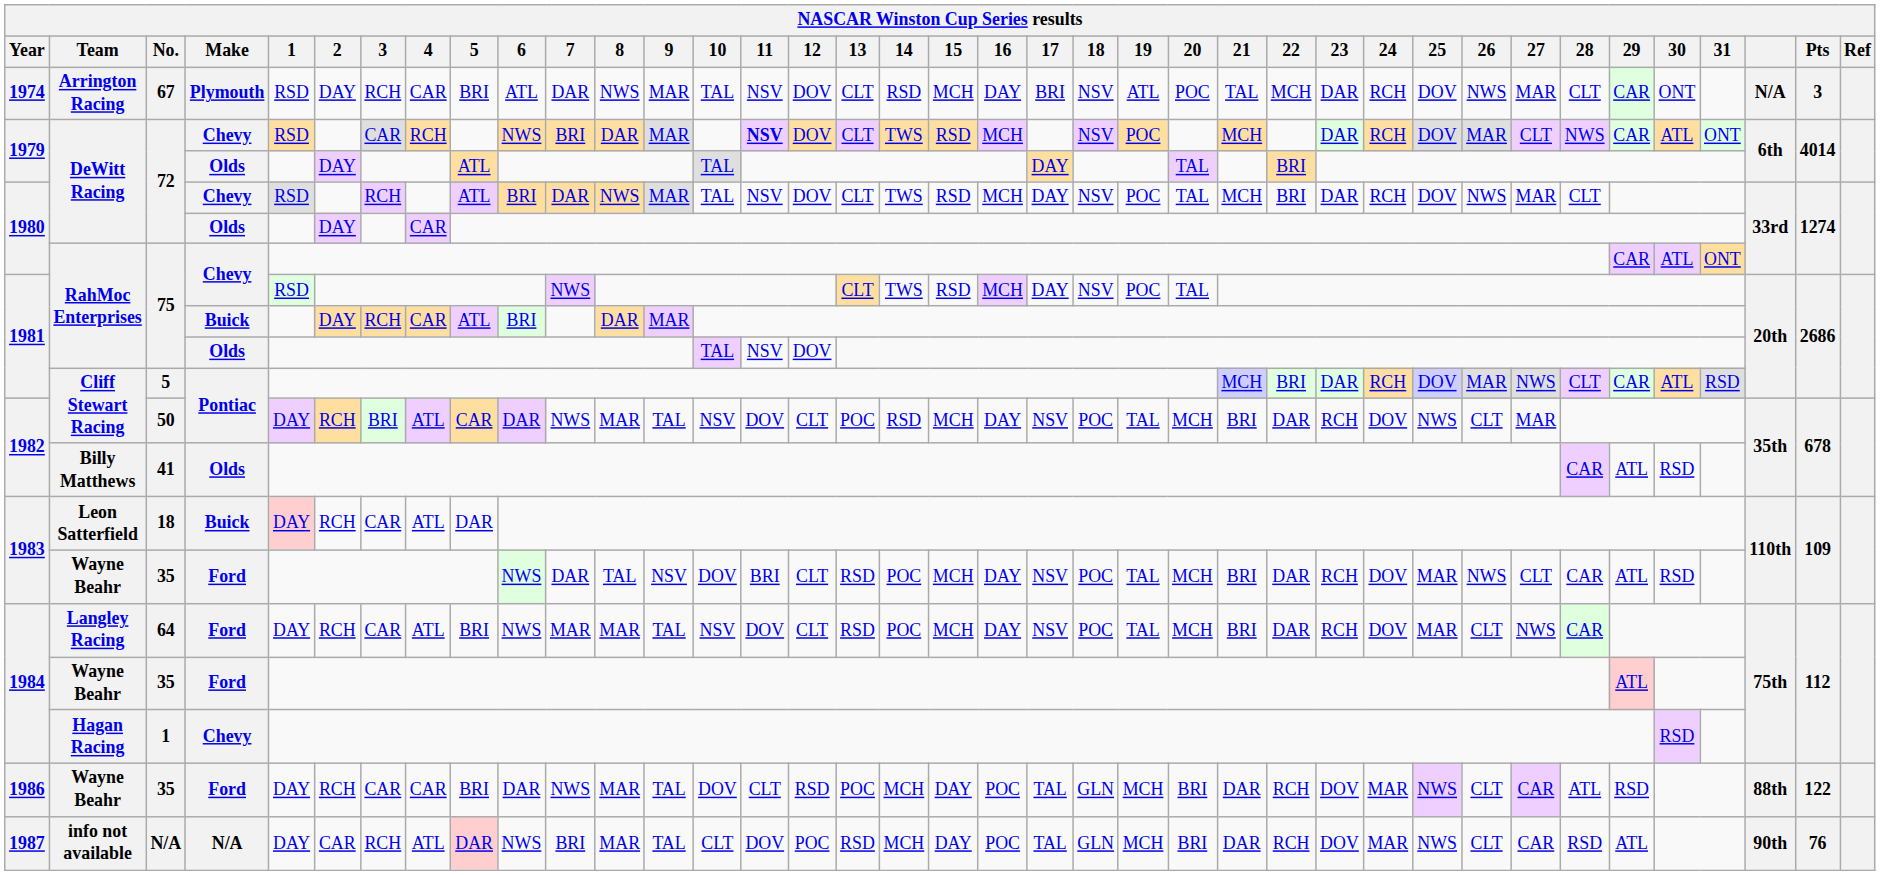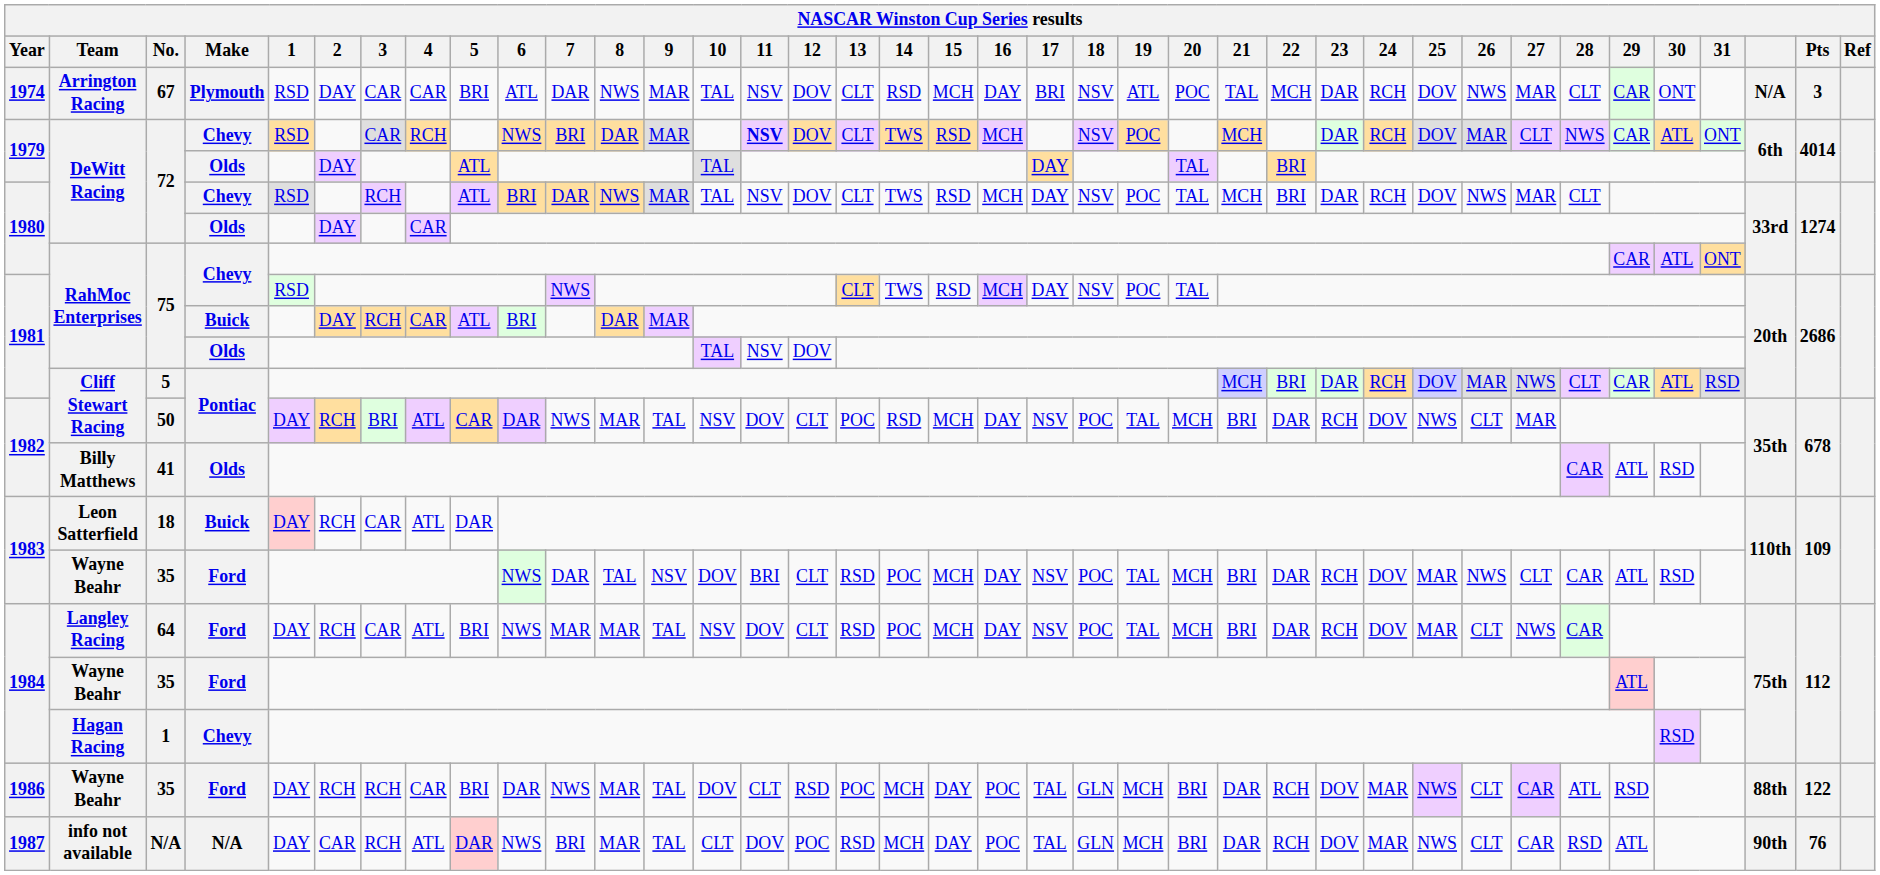67 | 3: RCH -> CAR
1986 / 35 | 3: CAR -> RCH
